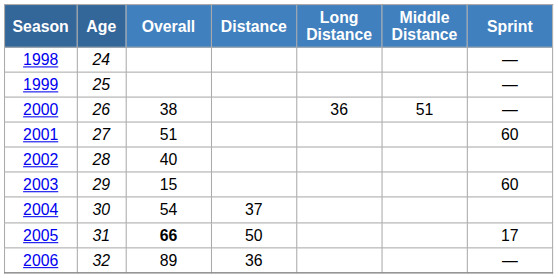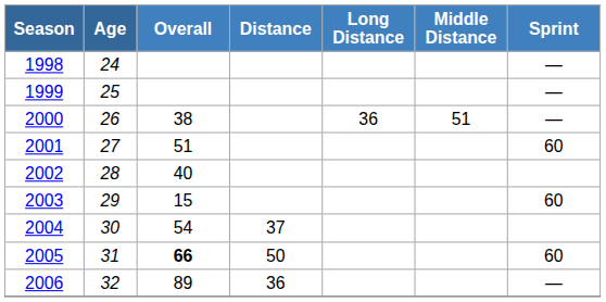2005 | Sprint: 17 -> 60
